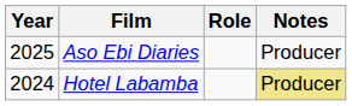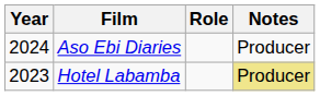Aso Ebi Diaries | Year: 2025 -> 2024
Hotel Labamba | Year: 2024 -> 2023
